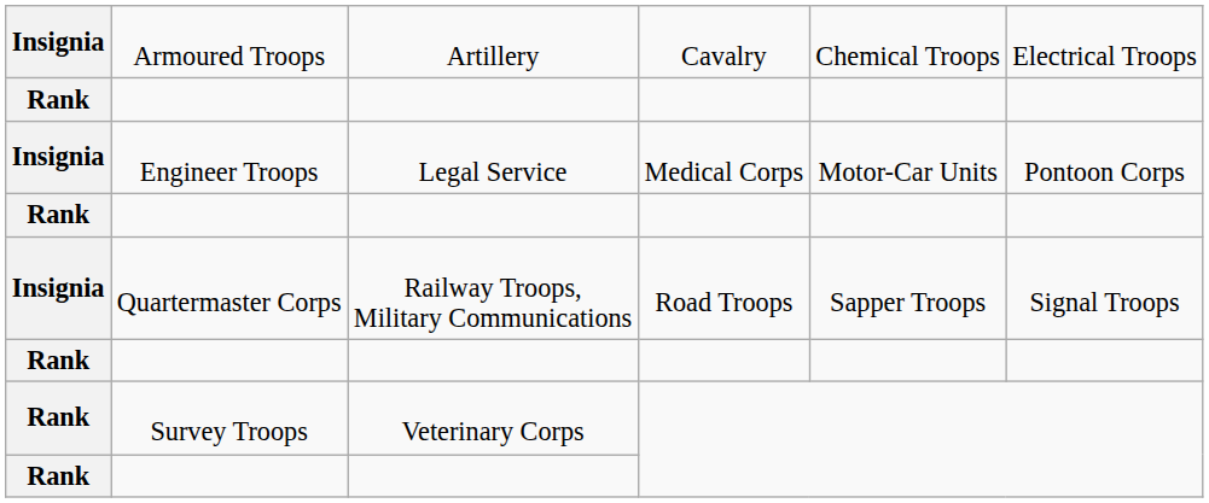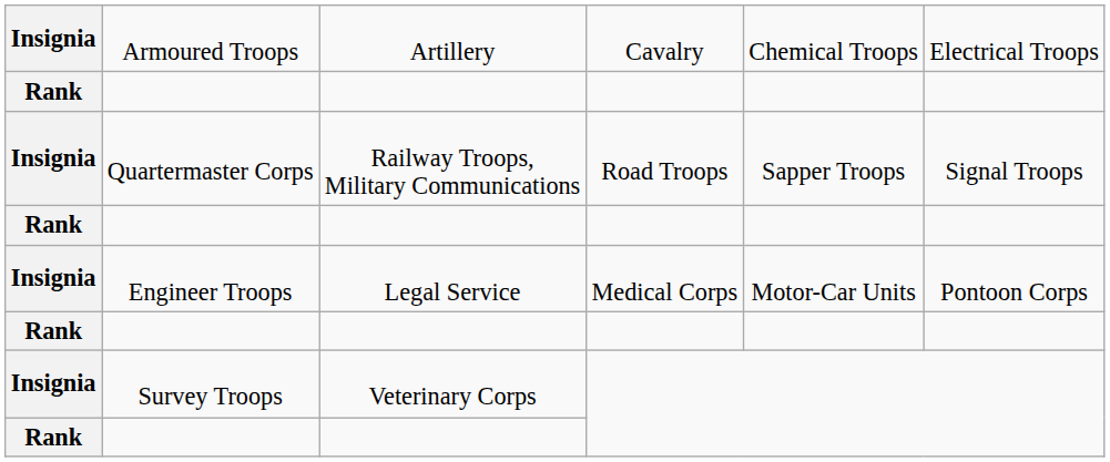rows swapped: Engineer Troops <-> Quartermaster Corps
Survey Troops | column 1: Rank -> Insignia
